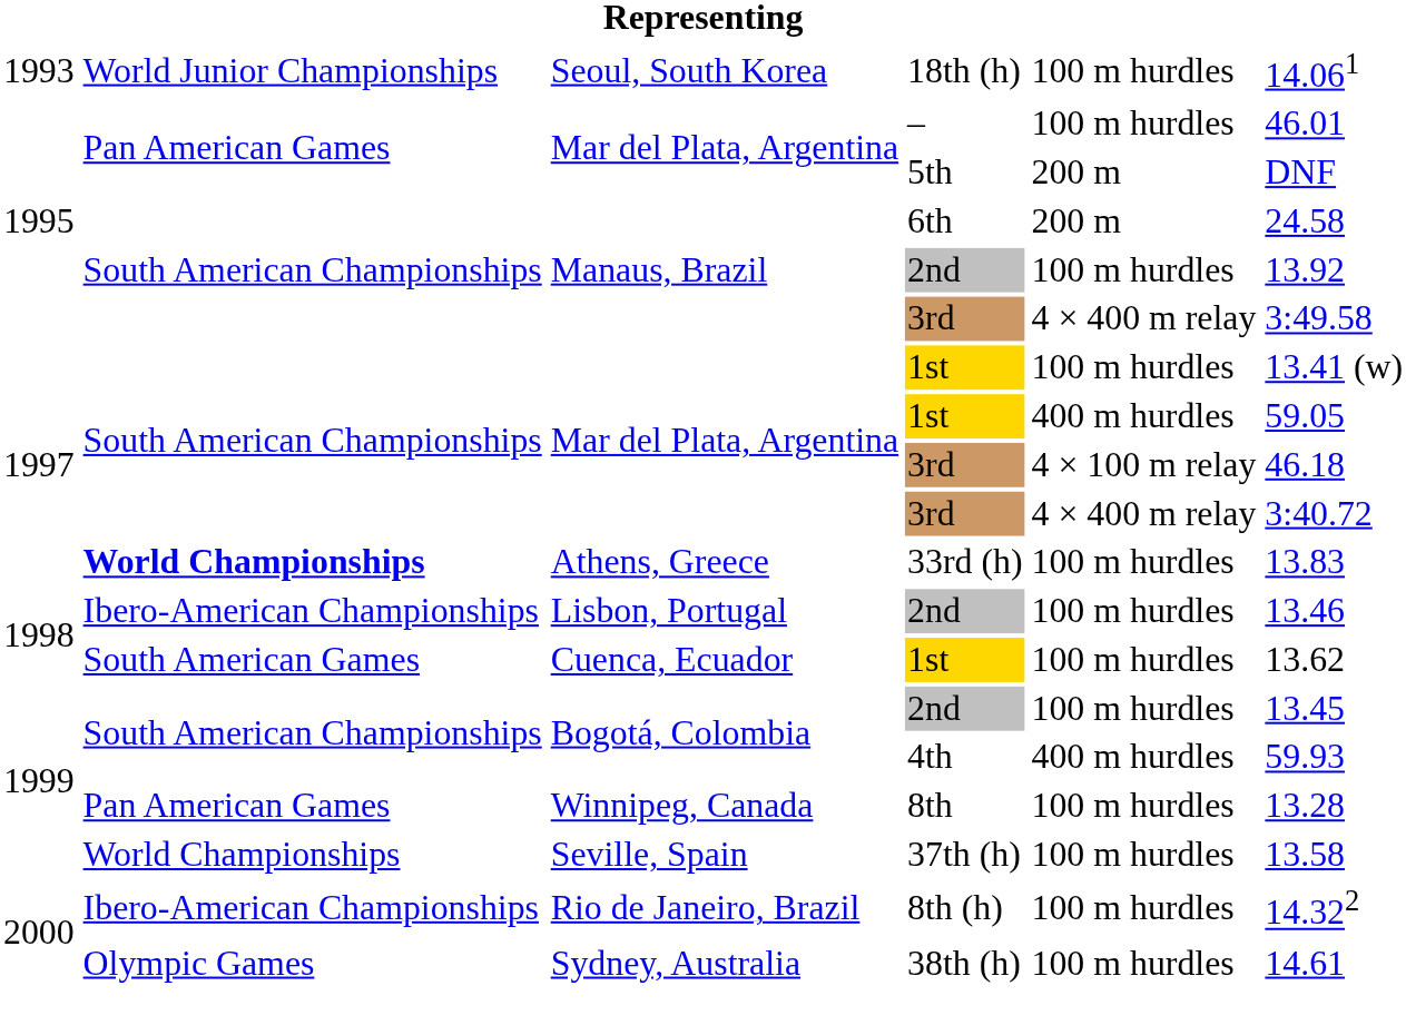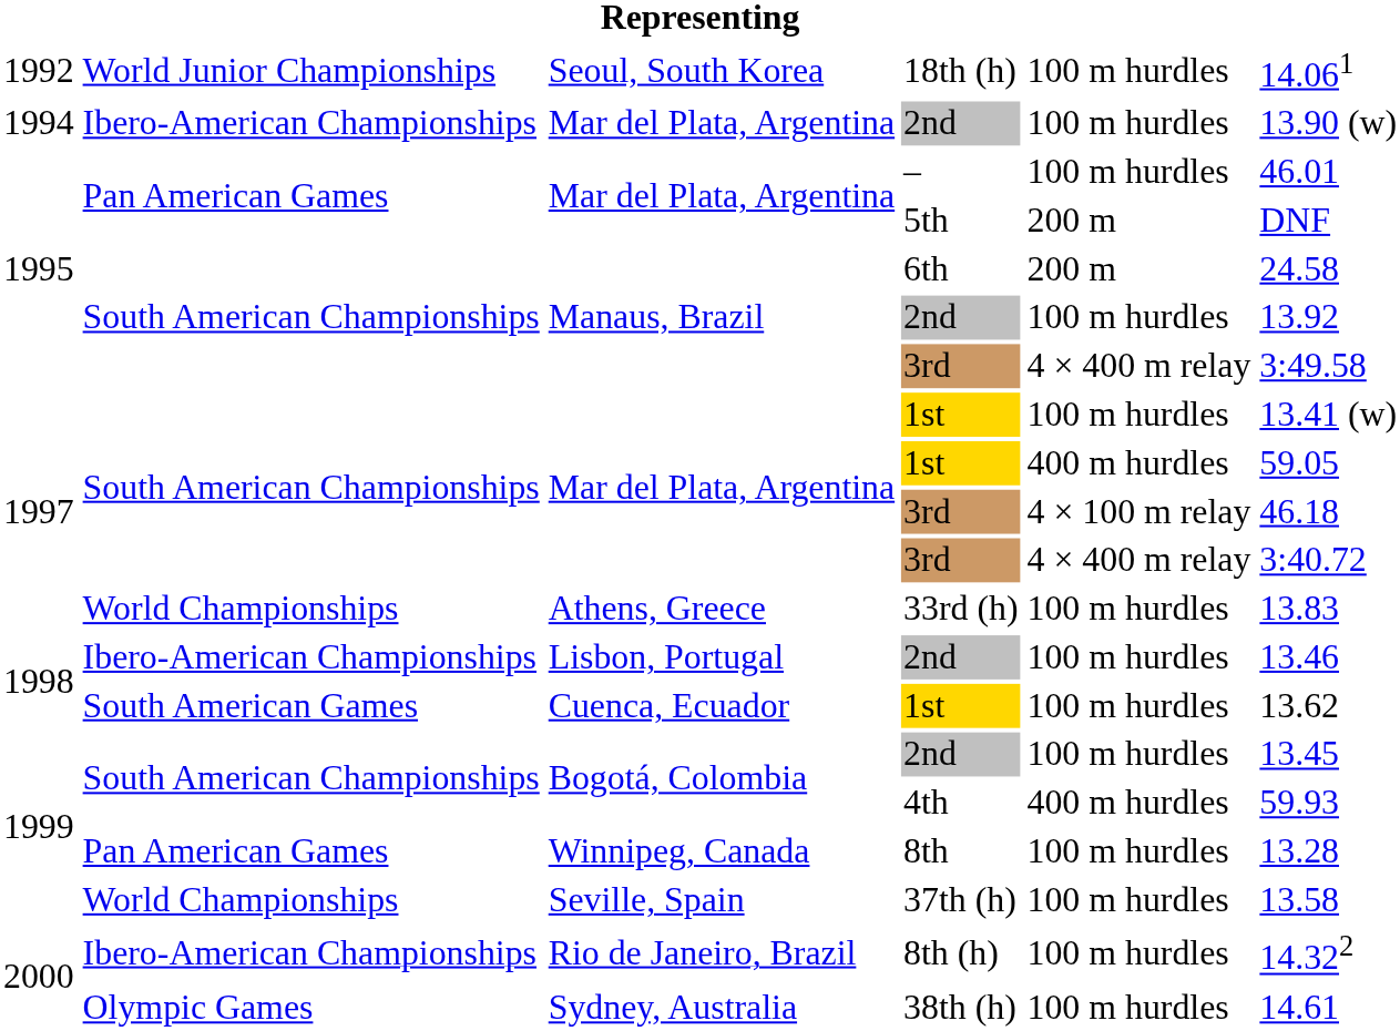18th (h) | column 1: 1993 -> 1992
+ row: 1994 | Ibero-American Championships | Mar del Plata, Argentina | 2nd | 100 m hurdles | 13.90 (w)
33rd (h) | column 2: bold -> normal
